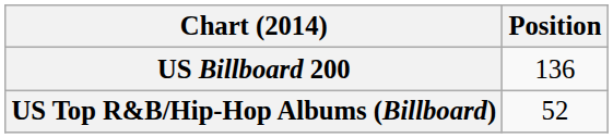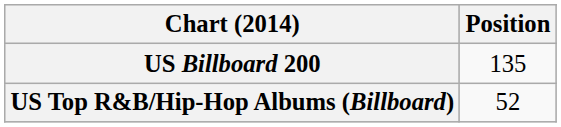US Billboard 200 | Position: 136 -> 135
